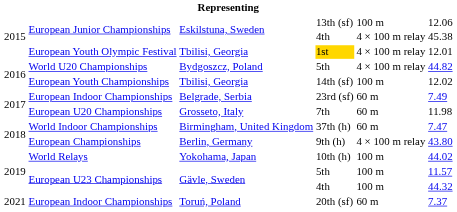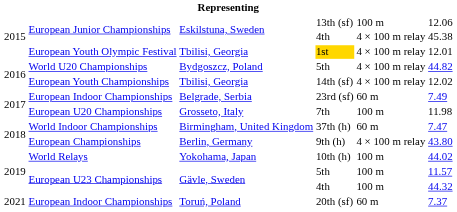14th (sf) | column 5: 100 m -> 4 × 100 m relay
7th | column 5: 60 m -> 100 m
